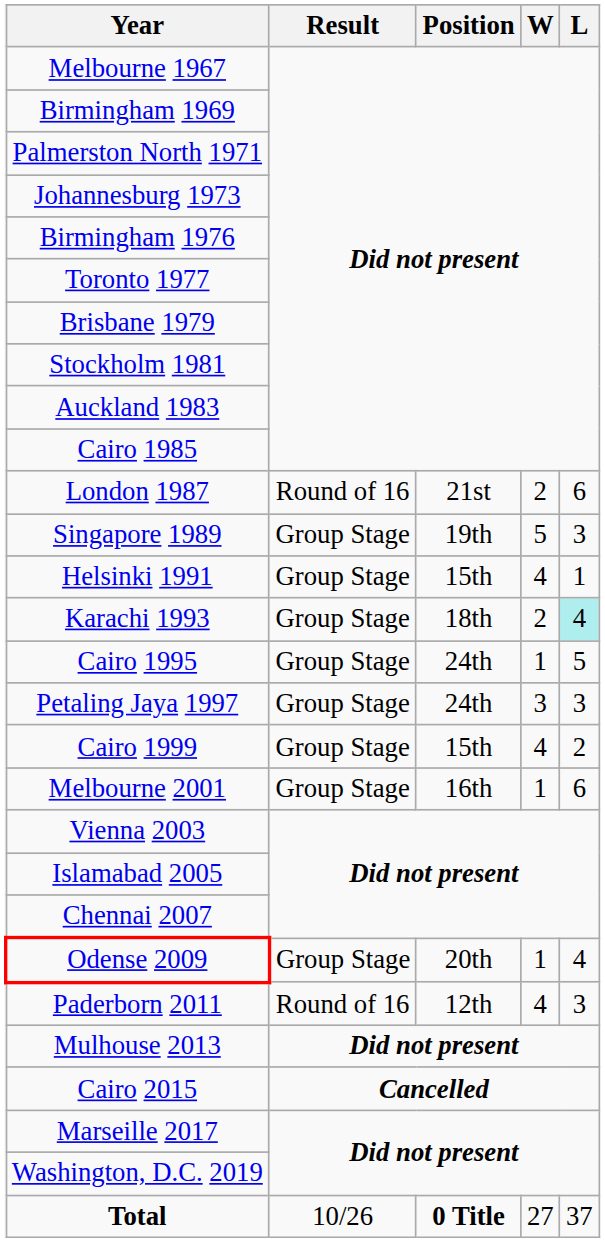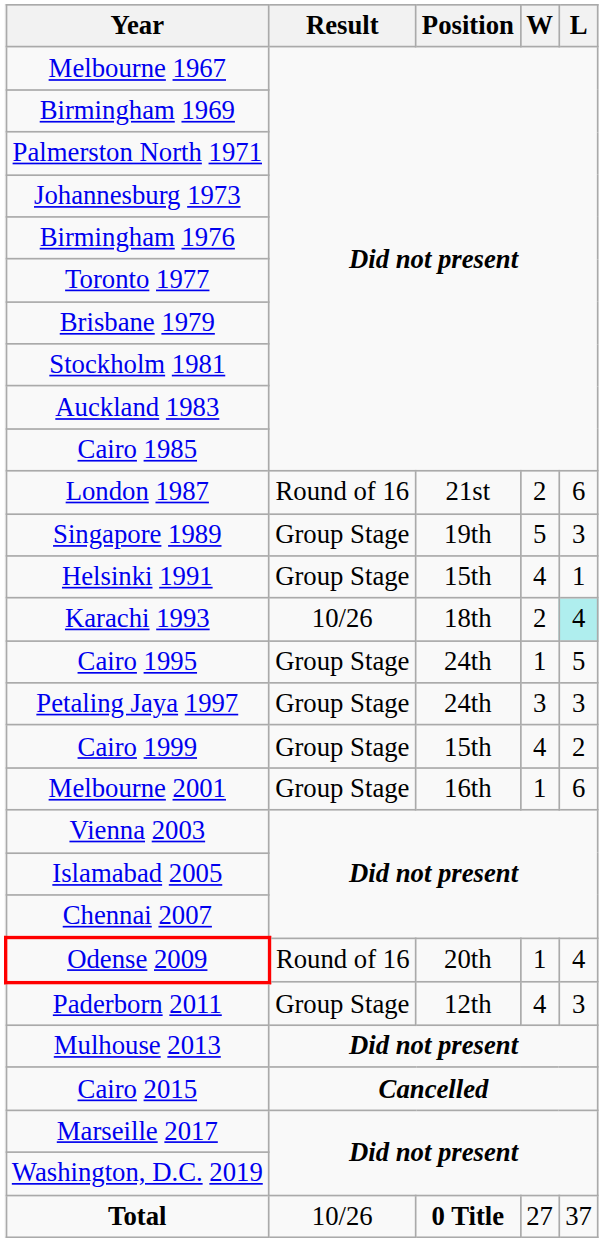Karachi 1993 | Result: Group Stage -> 10/26
Odense 2009 | Result: Group Stage -> Round of 16
Paderborn 2011 | Result: Round of 16 -> Group Stage
